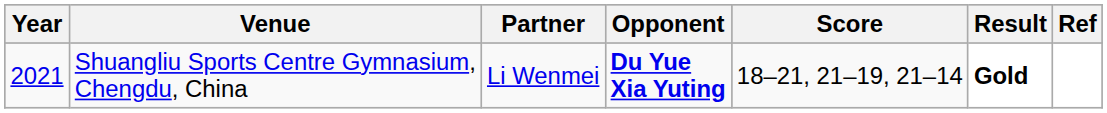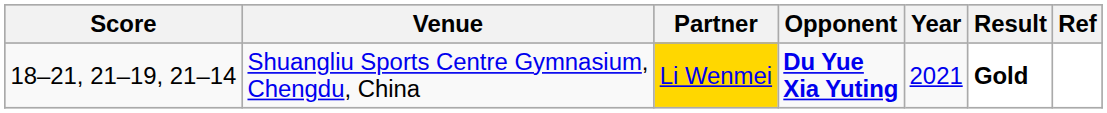columns swapped: Year <-> Score
Shuangliu Sports Centre Gymnasium, Chengdu, China | Partner: no background -> gold background
